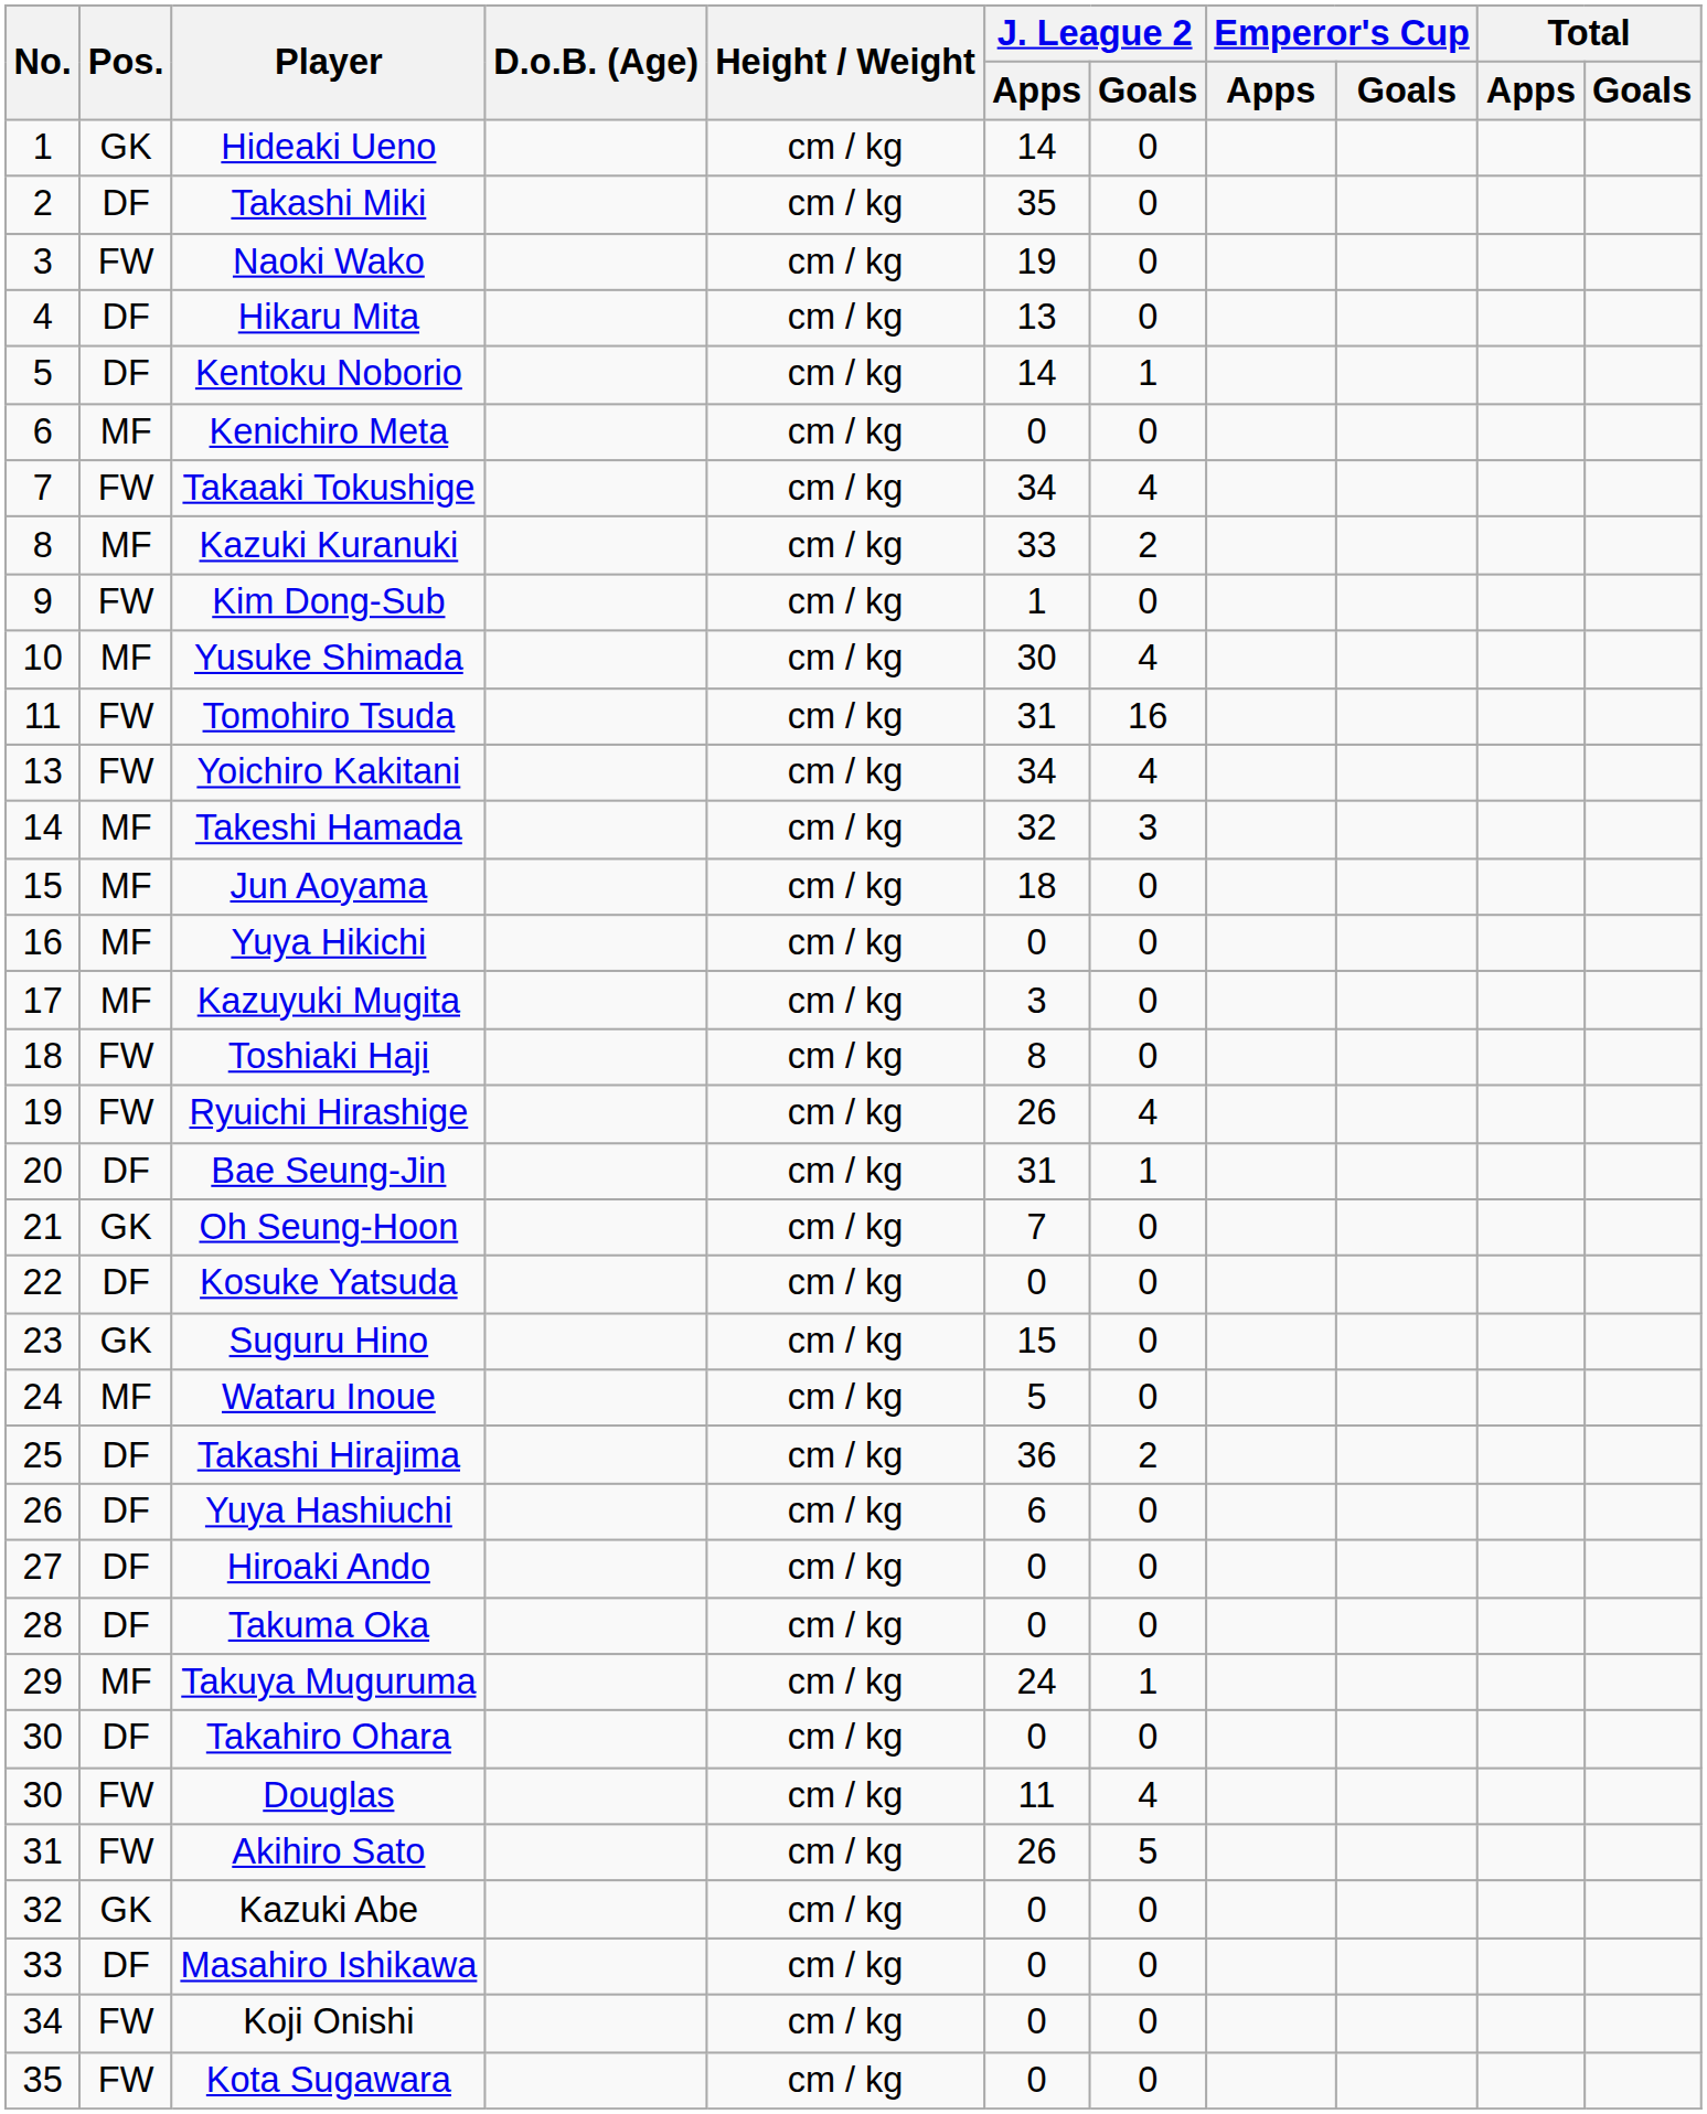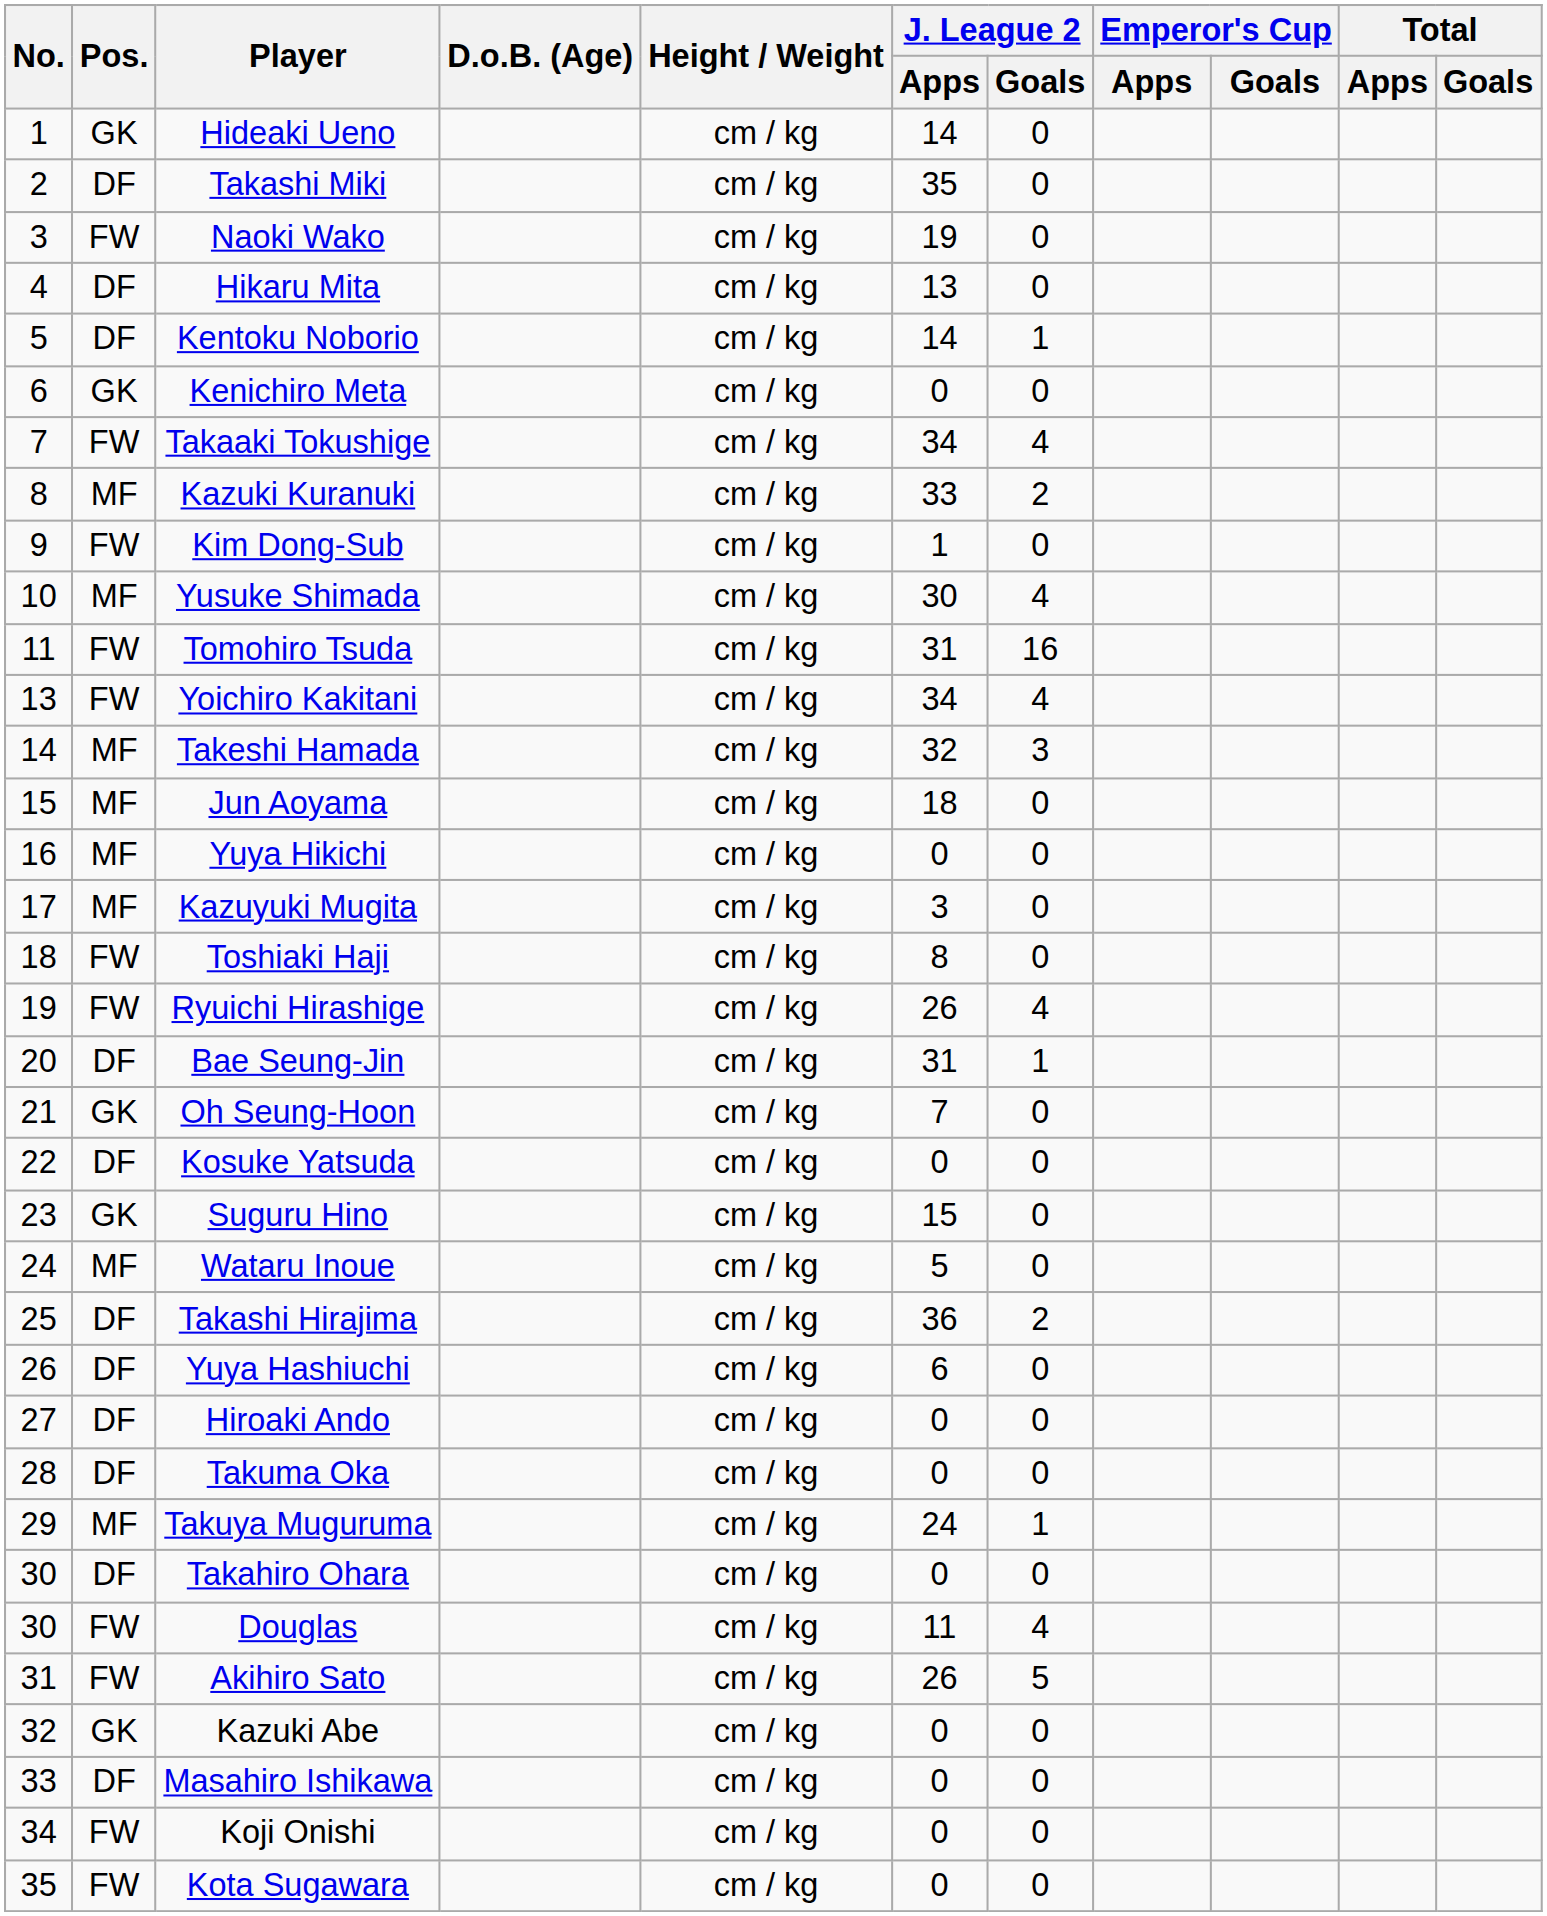Kenichiro Meta | Pos.: MF -> GK
